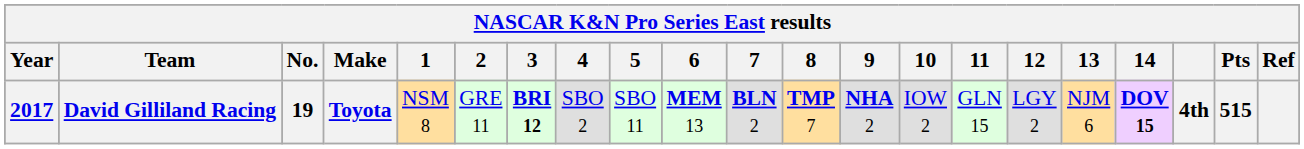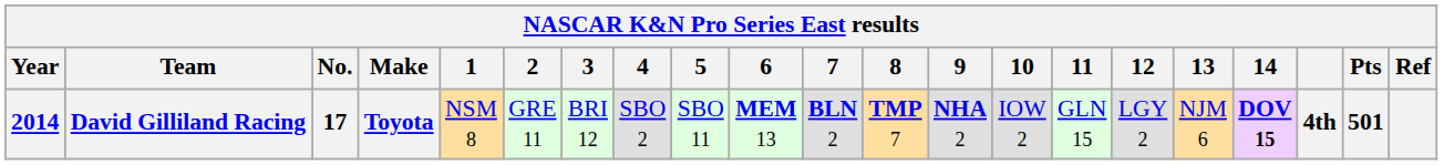David Gilliland Racing | Year: 2017 -> 2014
David Gilliland Racing | No.: 19 -> 17
David Gilliland Racing | 3: bold -> normal
David Gilliland Racing | Pts: 515 -> 501
